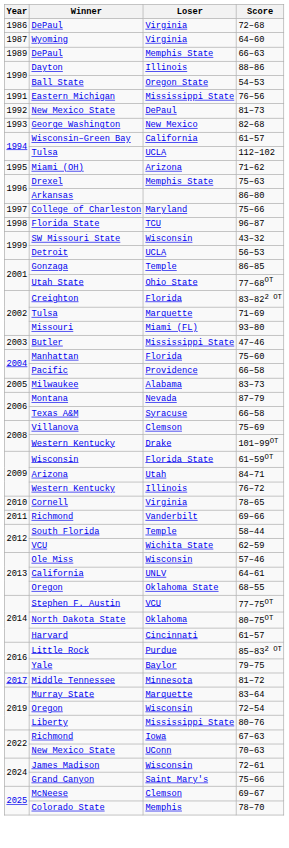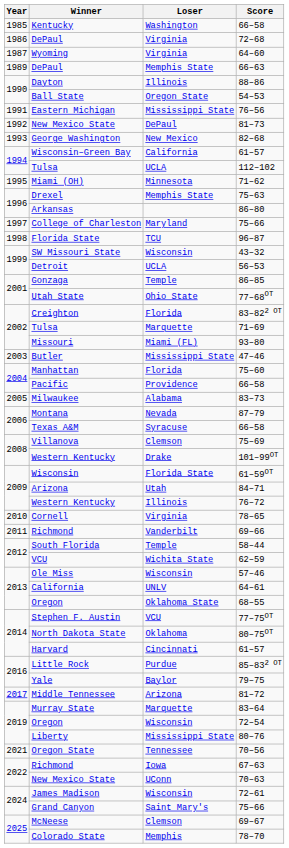+ row: 1985 | Kentucky | Washington | 66–58
71–62 | Loser: Arizona -> Minnesota
81–72 | Loser: Minnesota -> Arizona
+ row: 2021 | Oregon State | Tennessee | 70–56
